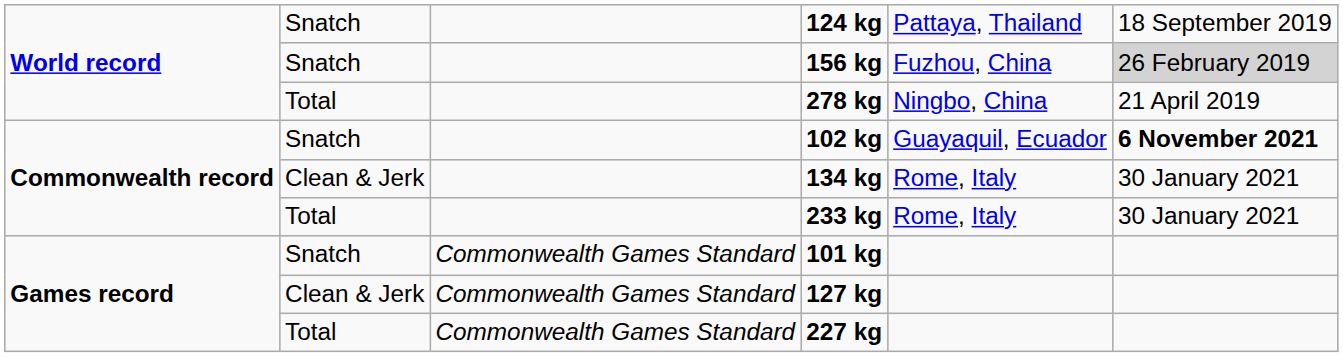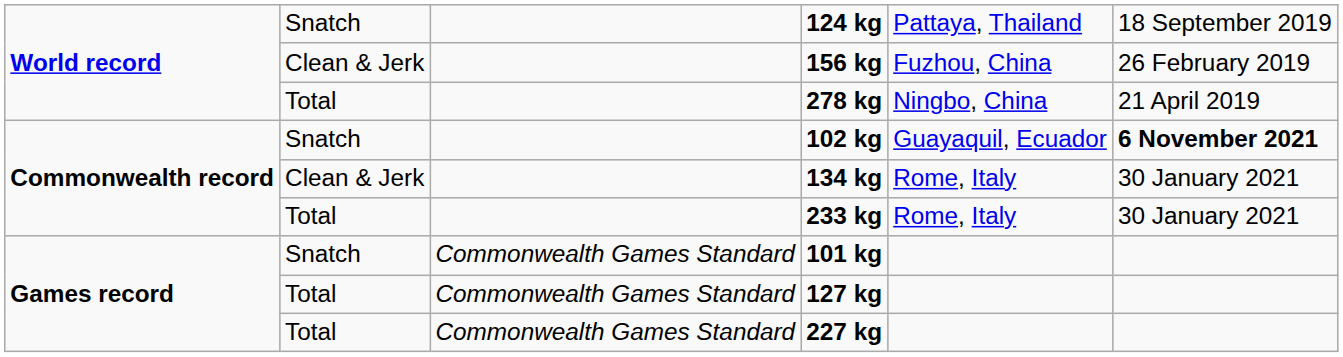156 kg | column 2: Snatch -> Clean & Jerk
156 kg | column 6: lightgrey background -> no background
127 kg | column 2: Clean & Jerk -> Total
